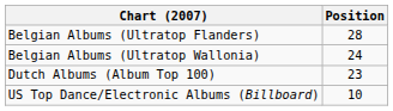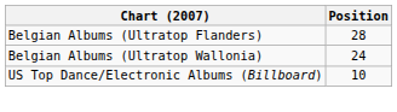- row: Dutch Albums (Album Top 100) | 23
